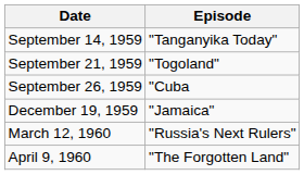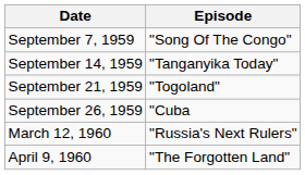+ row: September 7, 1959 | "Song Of The Congo"
- row: December 19, 1959 | "Jamaica"
